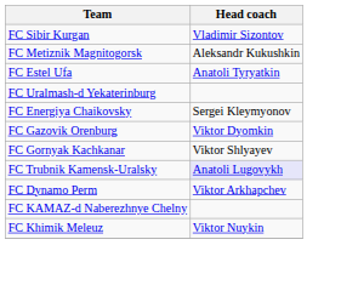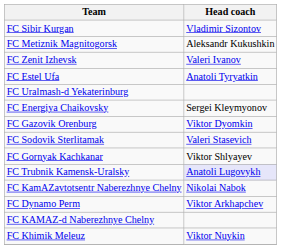+ row: FC Zenit Izhevsk | Valeri Ivanov
+ row: FC Sodovik Sterlitamak | Valeri Stasevich
+ row: FC KamAZavtotsentr Naberezhnye Chelny | Nikolai Nabok
